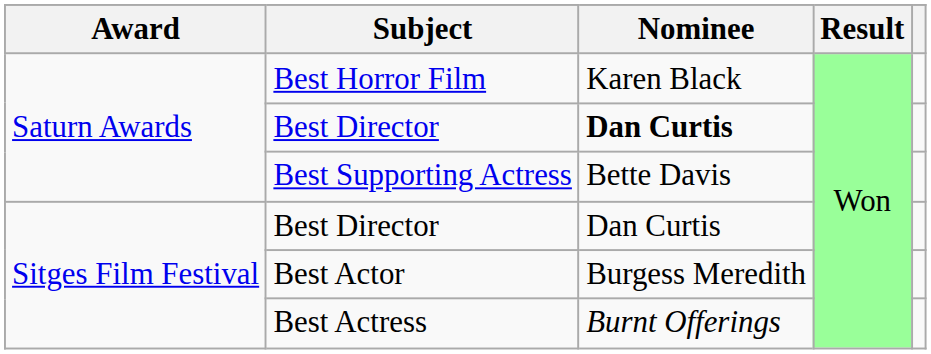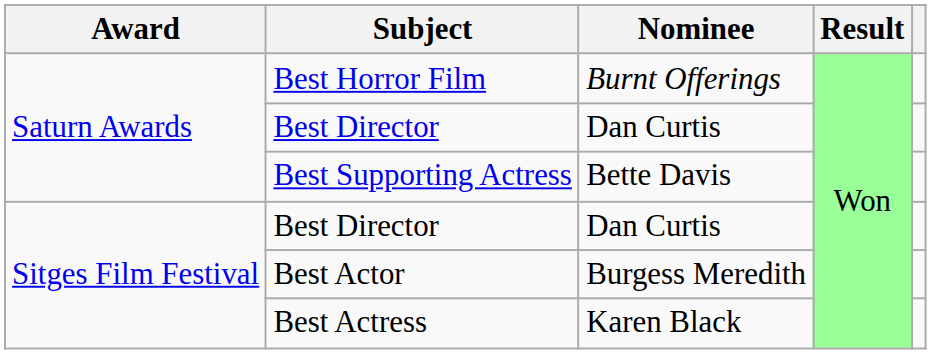Best Horror Film | Nominee: Karen Black -> Burnt Offerings
Saturn Awards / Best Director | Nominee: bold -> normal
Best Actress | Nominee: Burnt Offerings -> Karen Black
